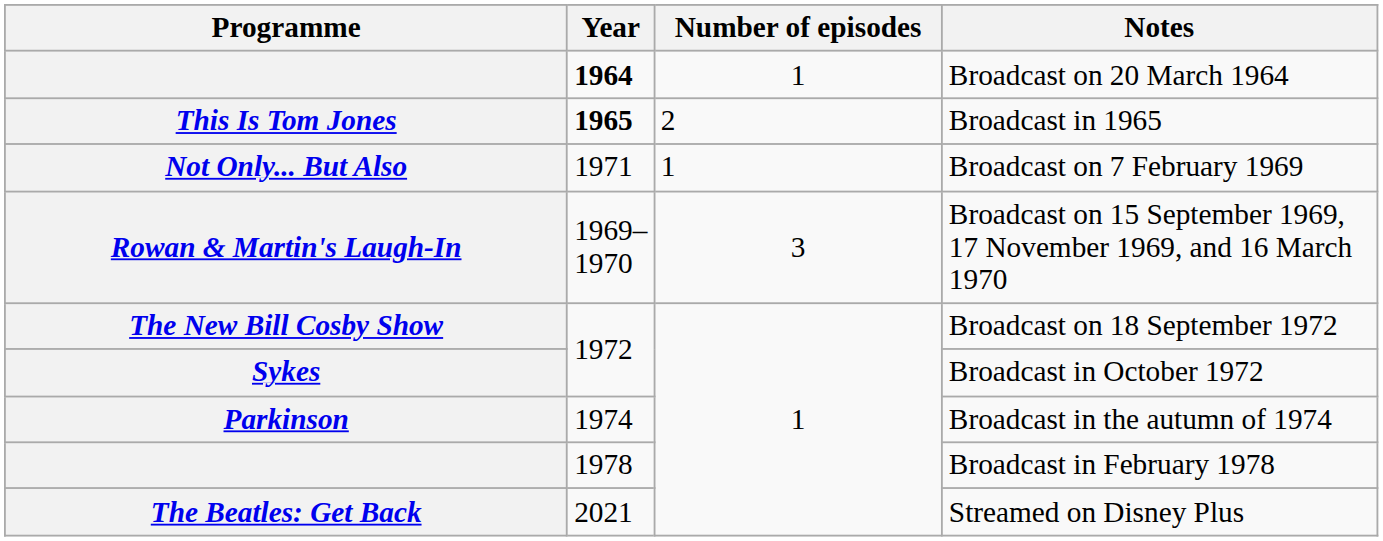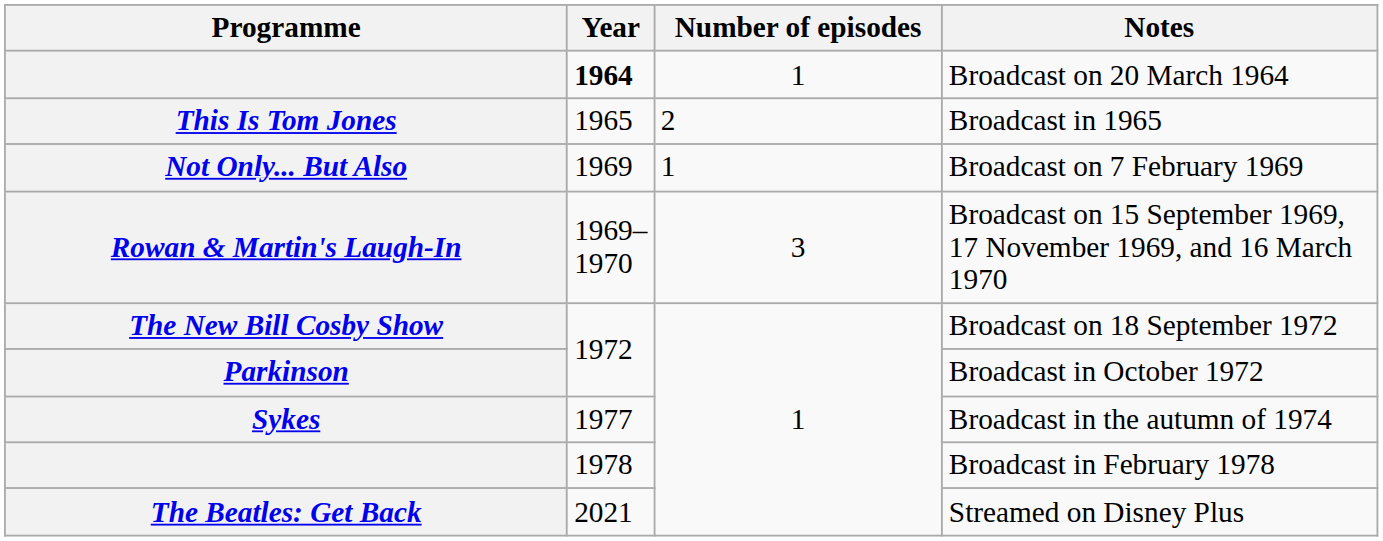Broadcast in 1965 | Year: bold -> normal
Broadcast on 7 February 1969 | Year: 1971 -> 1969
Broadcast in October 1972 | Programme: Sykes -> Parkinson
Broadcast in the autumn of 1974 | Programme: Parkinson -> Sykes
Broadcast in the autumn of 1974 | Year: 1974 -> 1977
